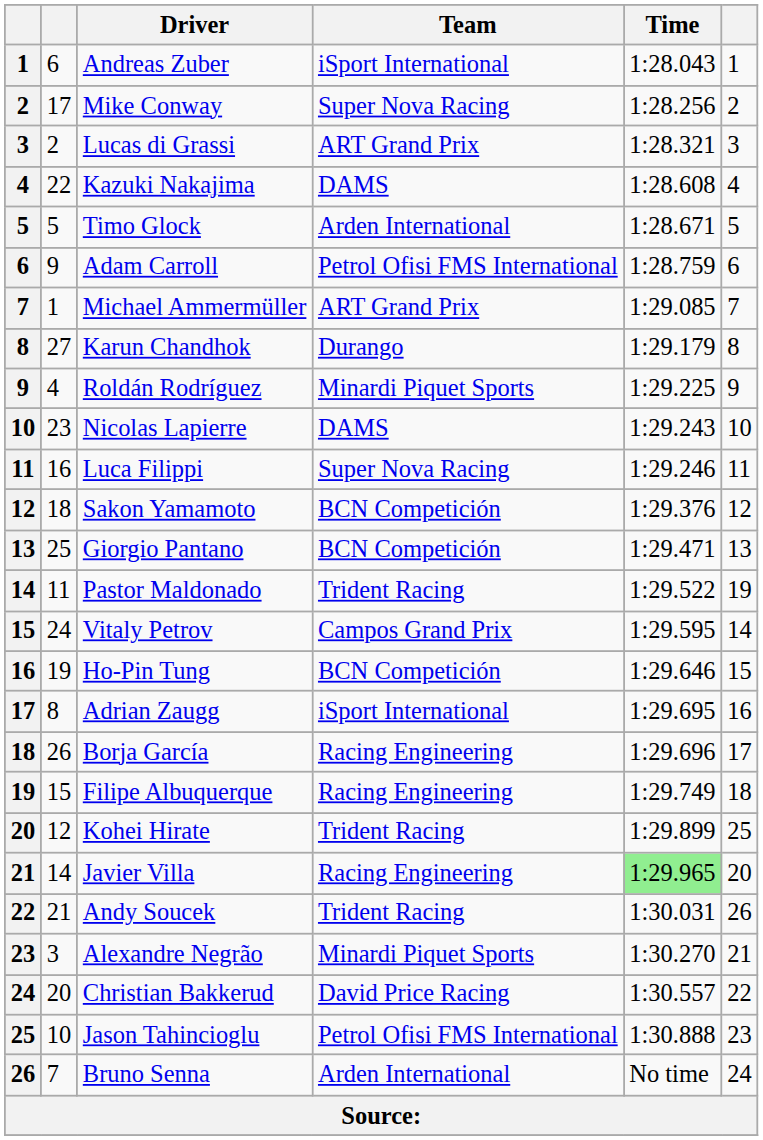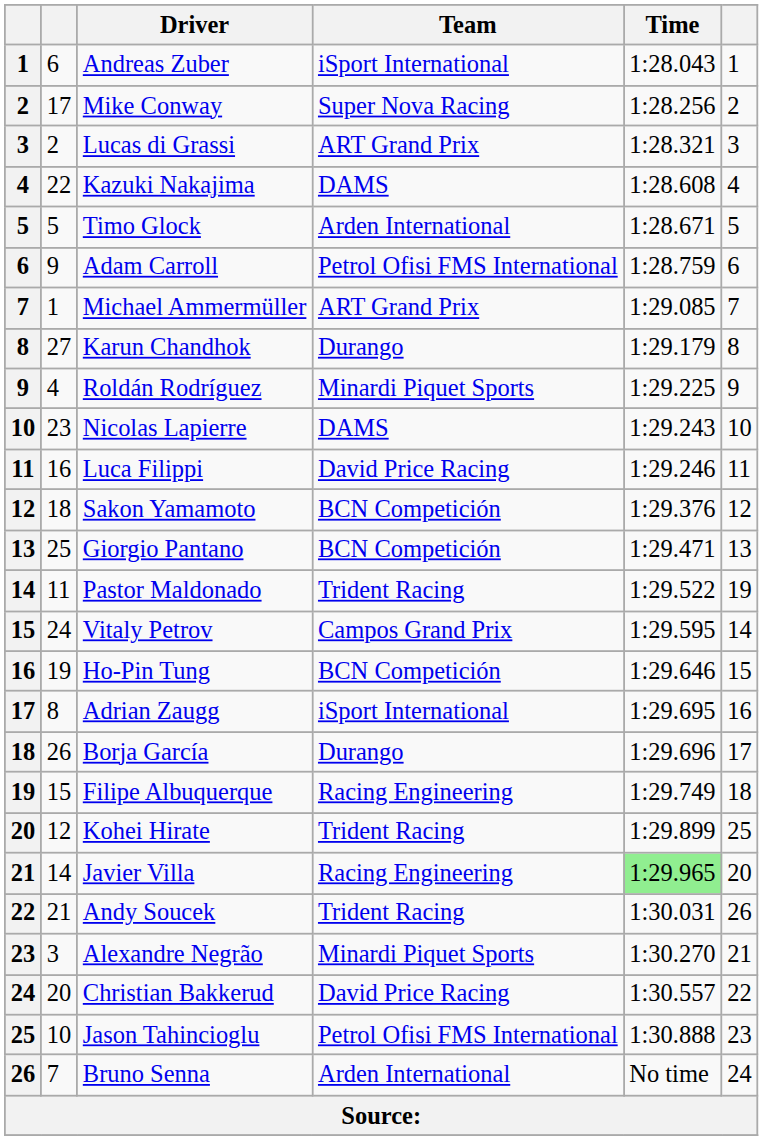Luca Filippi | Team: Super Nova Racing -> David Price Racing
Borja García | Team: Racing Engineering -> Durango
